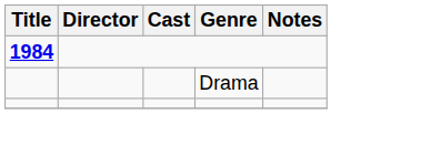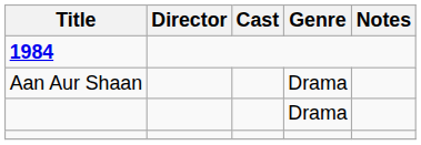+ row: Aan Aur Shaan | Drama
